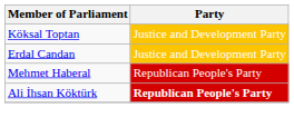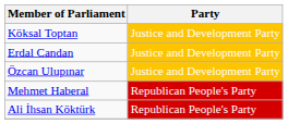+ row: Özcan Ulupınar | Justice and Development Party
Ali İhsan Köktürk | Party: bold -> normal
